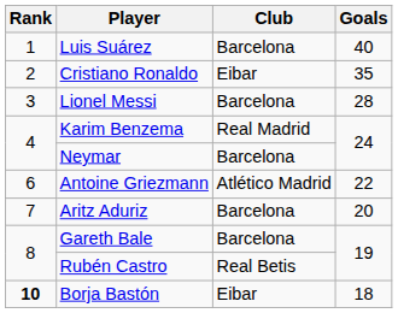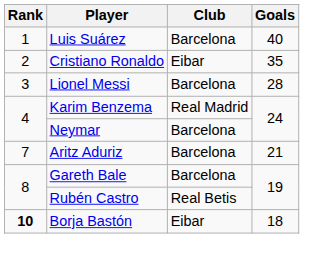- row: 6 | Antoine Griezmann | Atlético Madrid | 22
Aritz Aduriz | Goals: 20 -> 21
